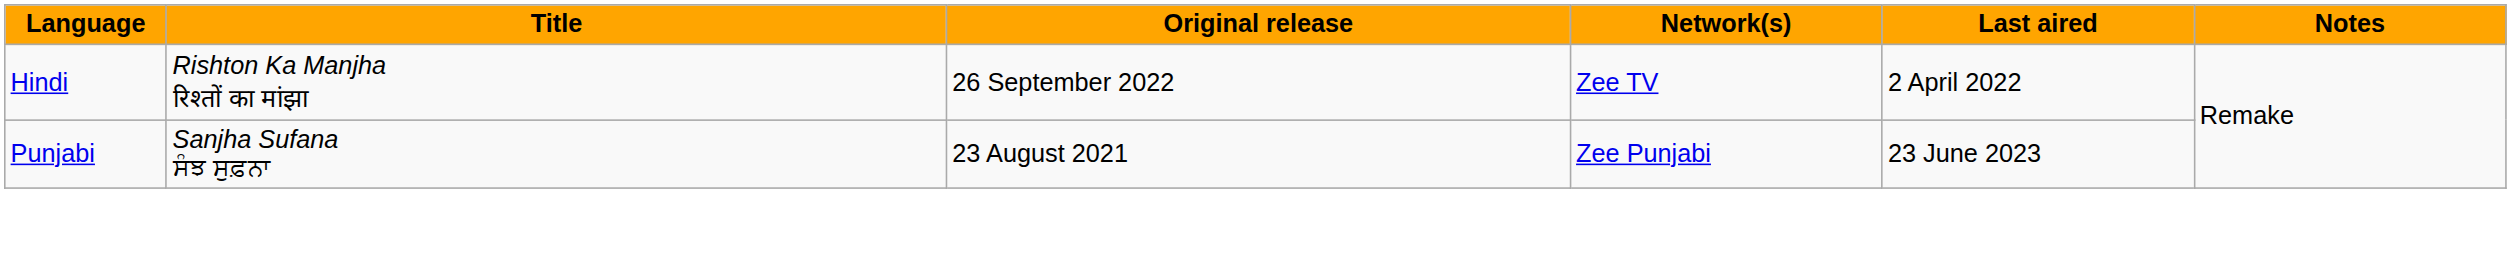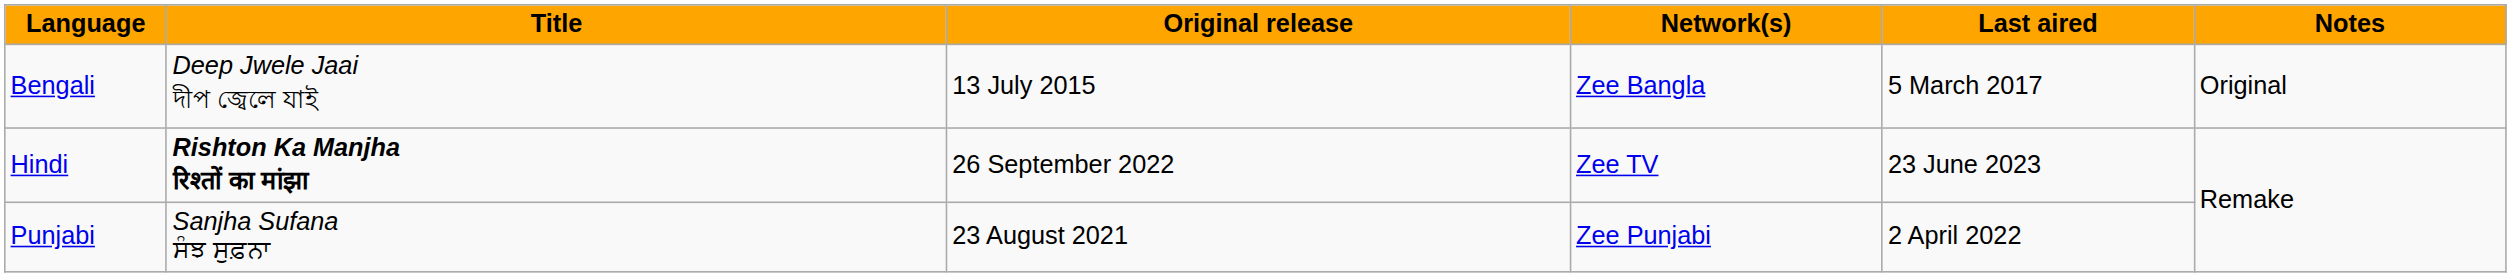+ row: Bengali | Deep Jwele Jaai দীপ জ্বেলে যাই | 13 July 2015 | Zee Bangla | 5 March 2017 | Original
Hindi | Title: normal -> bold
Hindi | Last aired: 2 April 2022 -> 23 June 2023
Punjabi | Last aired: 23 June 2023 -> 2 April 2022
